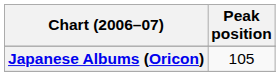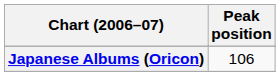Japanese Albums (Oricon) | Peak position: 105 -> 106
